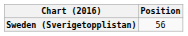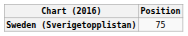Sweden (Sverigetopplistan) | Position: 56 -> 75
